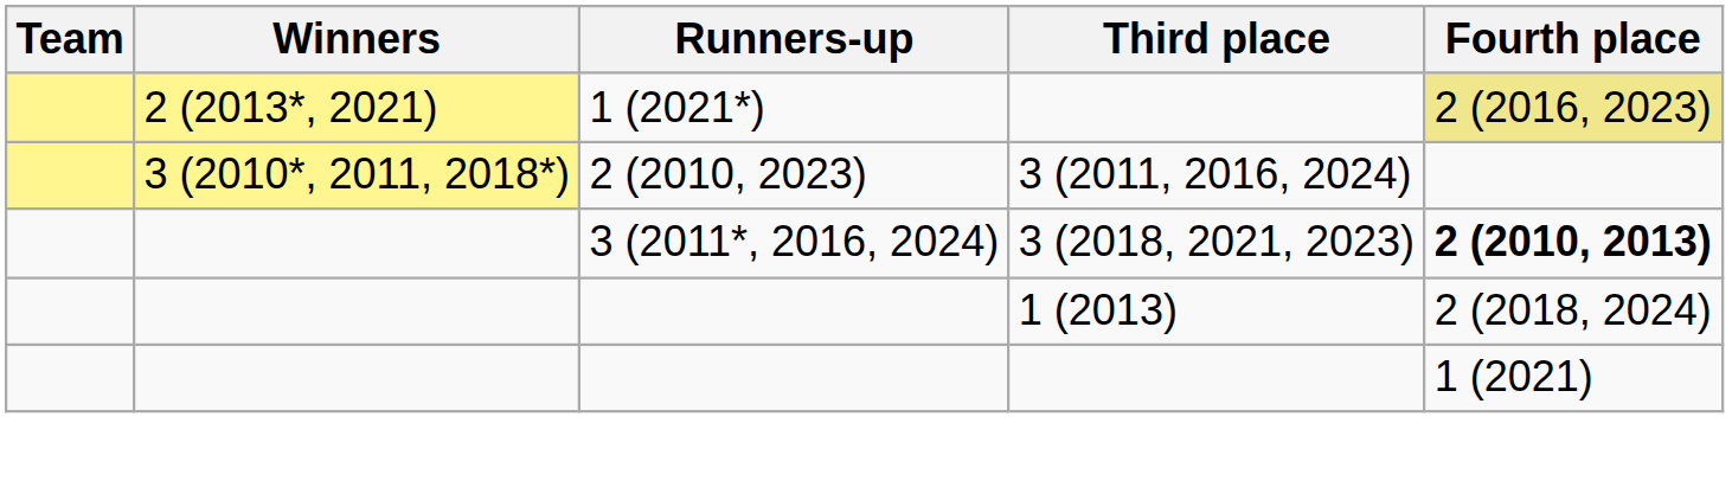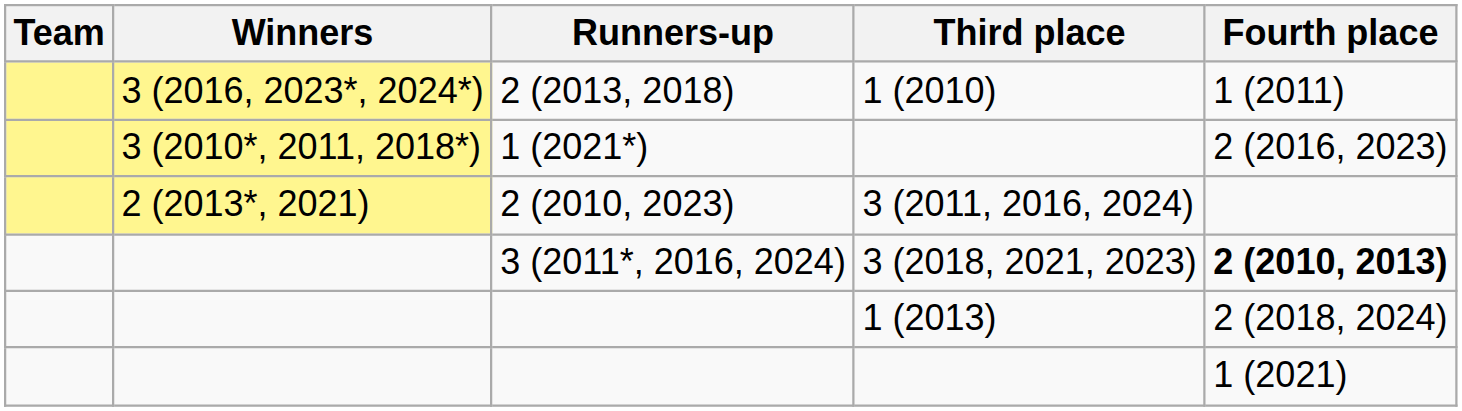+ row: 3 (2016, 2023*, 2024*) | 2 (2013, 2018) | 1 (2010) | 1 (2011)
1 (2021*) | Winners: 2 (2013*, 2021) -> 3 (2010*, 2011, 2018*)
1 (2021*) | Fourth place: khaki background -> no background
2 (2010, 2023) | Winners: 3 (2010*, 2011, 2018*) -> 2 (2013*, 2021)
